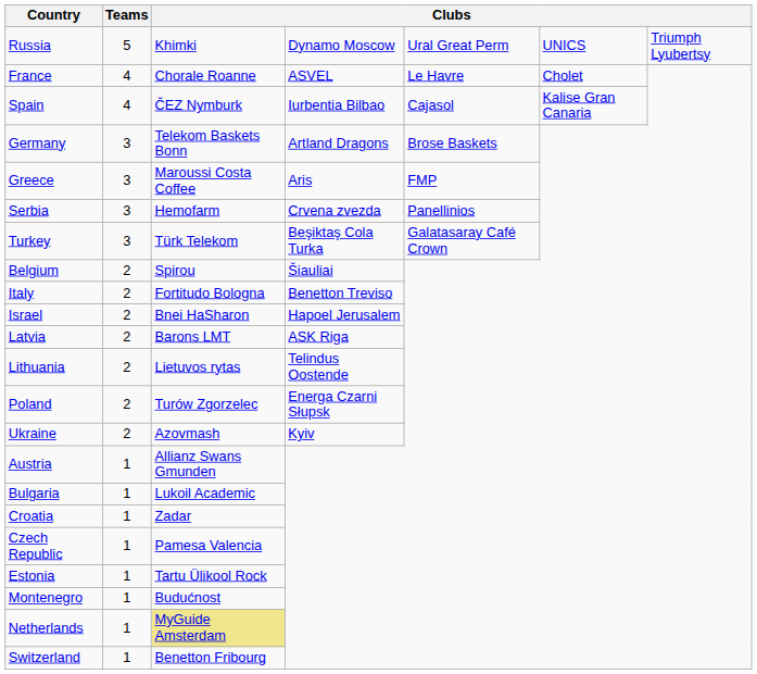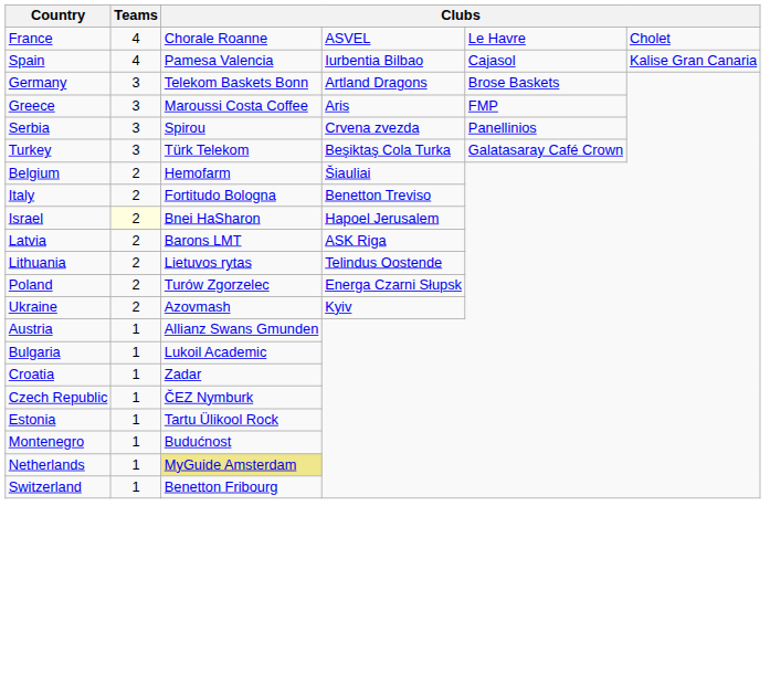- row: Russia | 5 | Khimki | Dynamo Moscow | Ural Great Perm | UNICS | Triumph Lyubertsy
Spain | column 3: ČEZ Nymburk -> Pamesa Valencia
Serbia | column 3: Hemofarm -> Spirou
Belgium | column 3: Spirou -> Hemofarm
Israel | Teams: no background -> lightyellow background
Czech Republic | column 3: Pamesa Valencia -> ČEZ Nymburk
